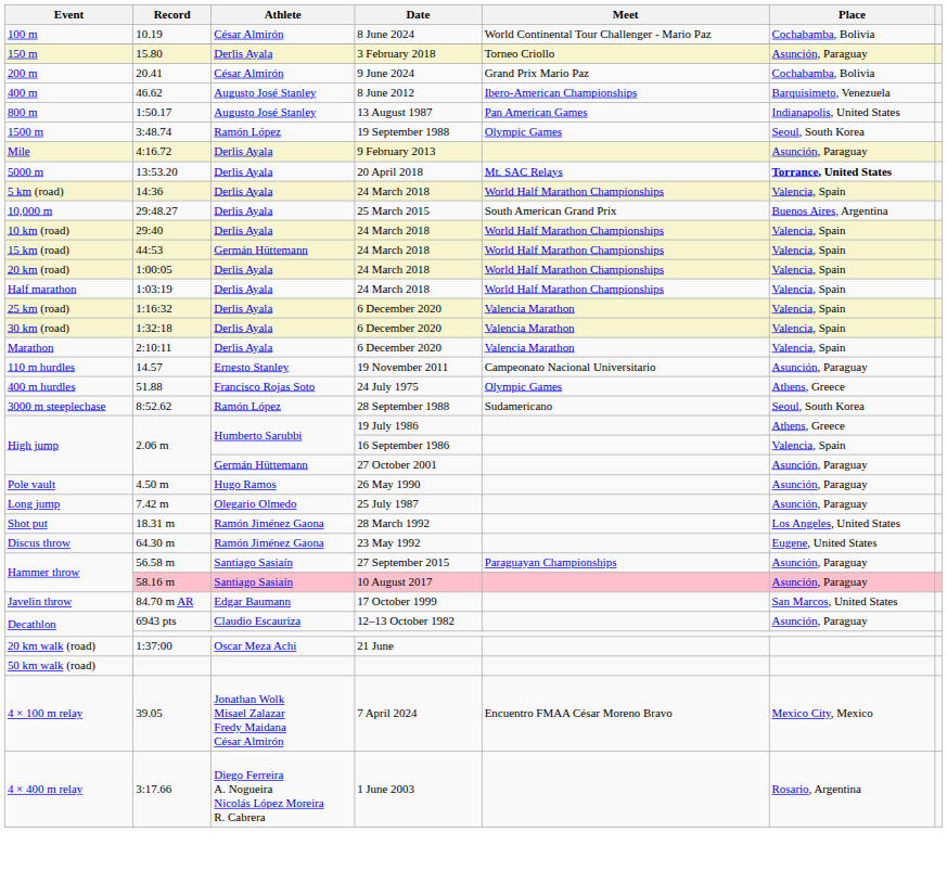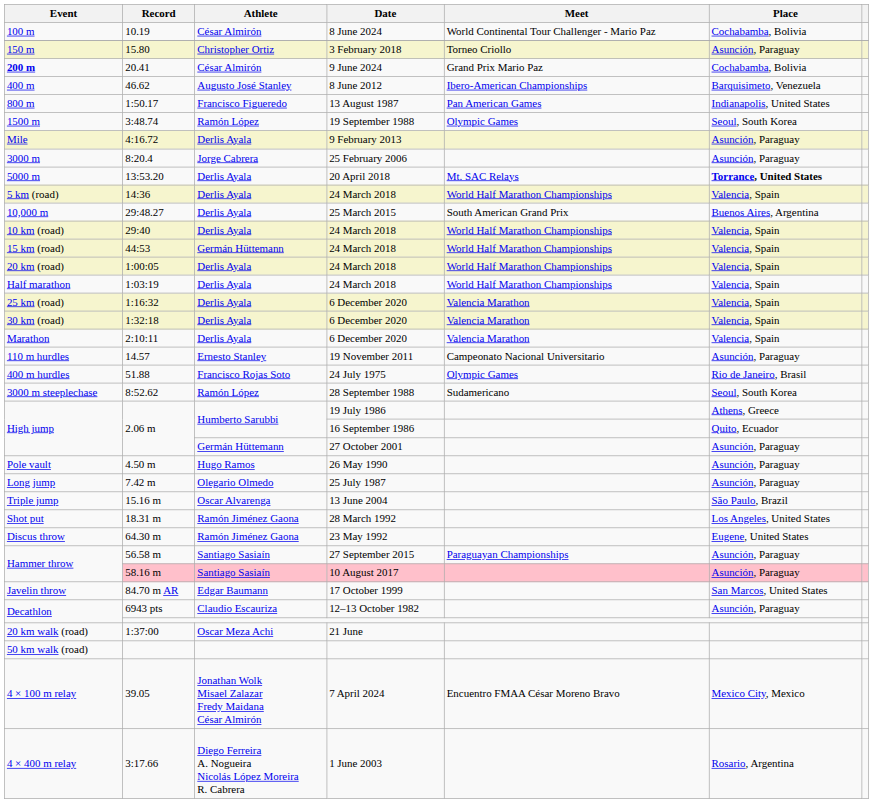15.80 | Athlete: Derlis Ayala -> Christopher Ortiz
20.41 | Event: normal -> bold
1:50.17 | Athlete: Augusto José Stanley -> Francisco Figueredo
+ row: 3000 m | 8:20.4 | Jorge Cabrera | 25 February 2006 | Asunción, Paraguay
51.88 | Place: Athens, Greece -> Rio de Janeiro, Brasil
2.06 m / 16 September 1986 | Place: Valencia, Spain -> Quito, Ecuador
+ row: Triple jump | 15.16 m | Oscar Alvarenga | 13 June 2004 | São Paulo, Brazil
